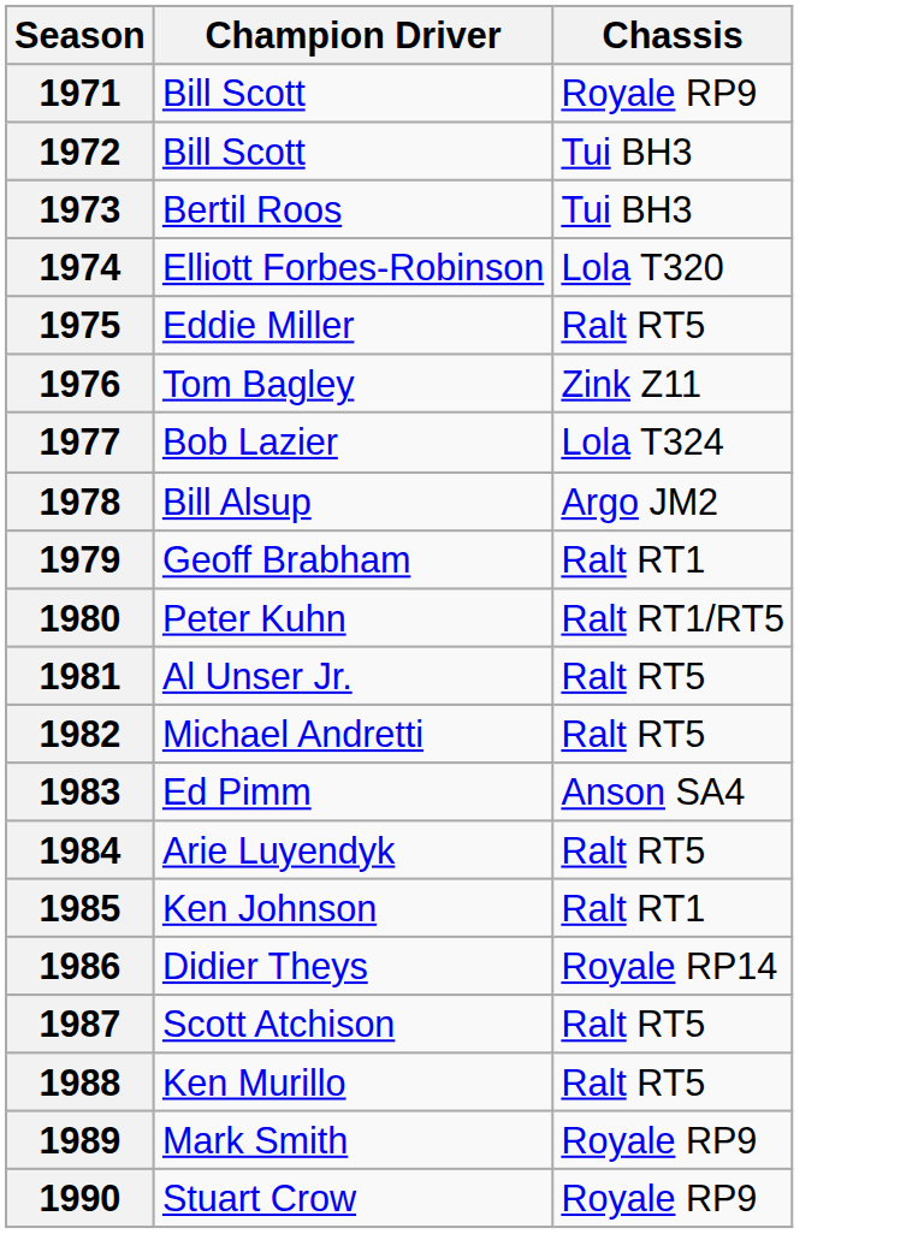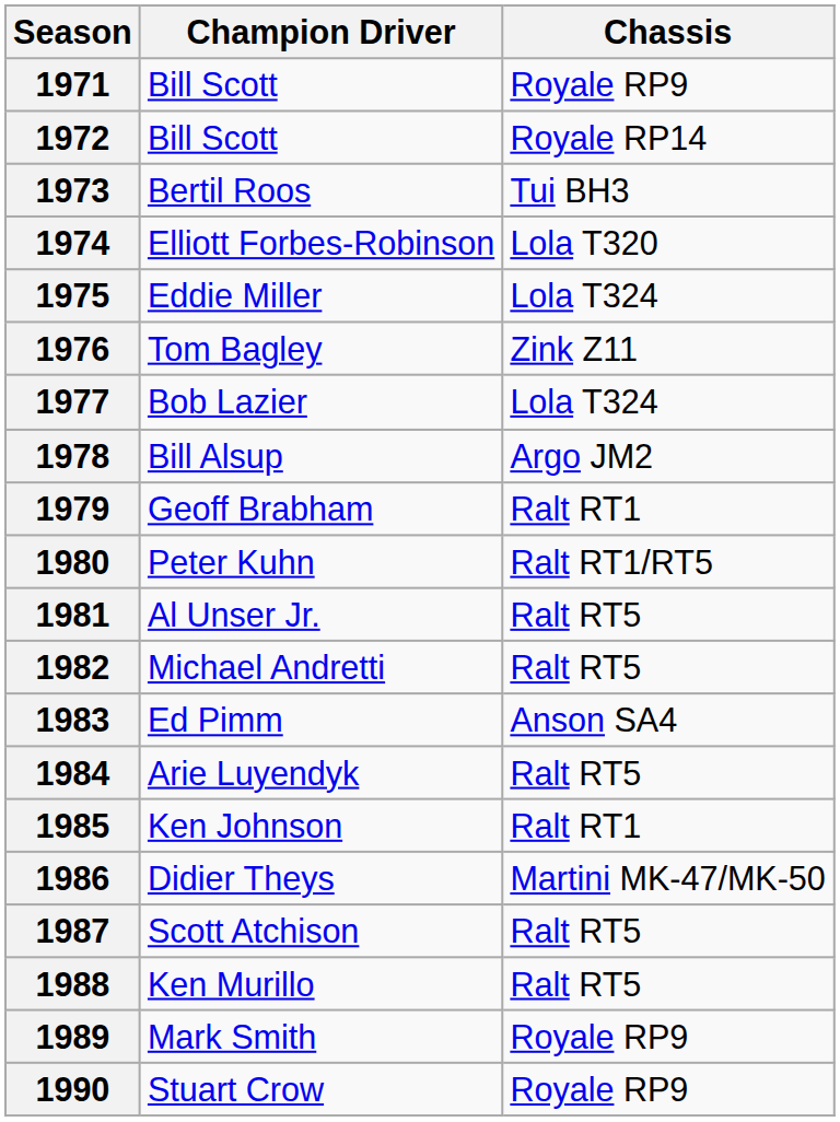1972 | Chassis: Tui BH3 -> Royale RP14
1975 | Chassis: Ralt RT5 -> Lola T324
1986 | Chassis: Royale RP14 -> Martini MK-47/MK-50
